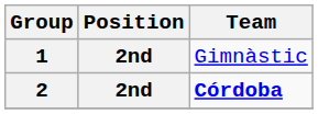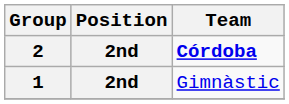rows swapped: 1 <-> 2
